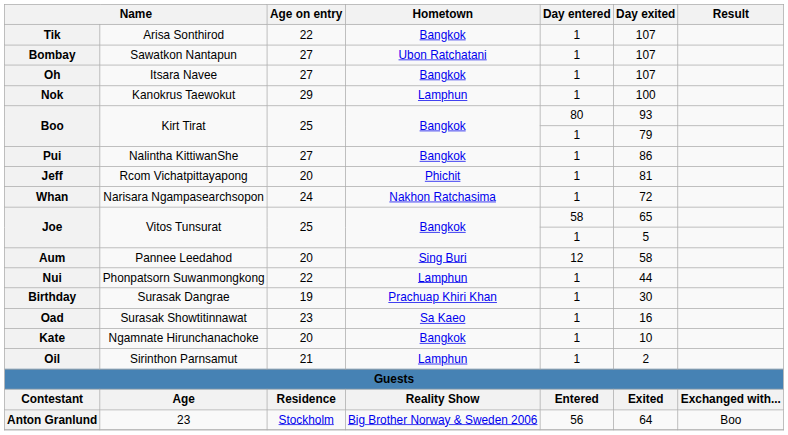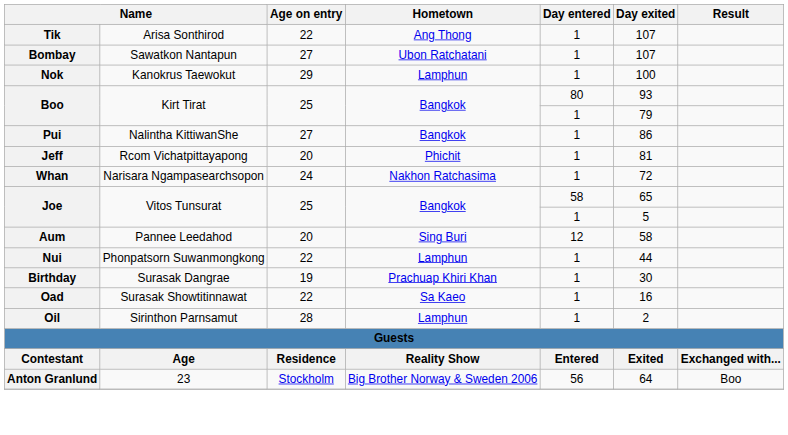Tik | Hometown: Bangkok -> Ang Thong
- row: Oh | Itsara Navee | 27 | Bangkok | 1 | 107
Oad | Age on entry: 23 -> 22
- row: Kate | Ngamnate Hirunchanachoke | 20 | Bangkok | 1 | 10
Oil | Age on entry: 21 -> 28
